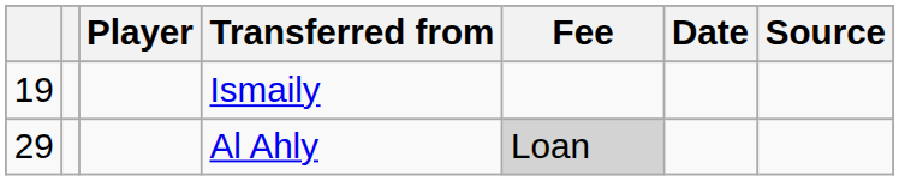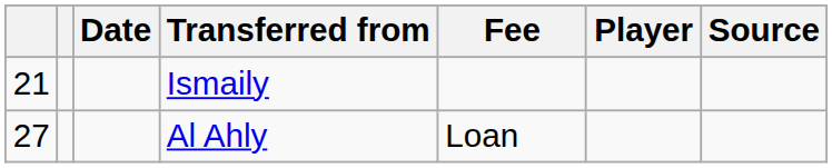columns swapped: Player <-> Date
Ismaily | column 1: 19 -> 21
Al Ahly | column 1: 29 -> 27
Al Ahly | Fee: lightgrey background -> no background
